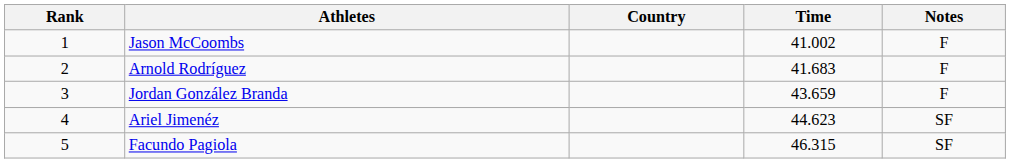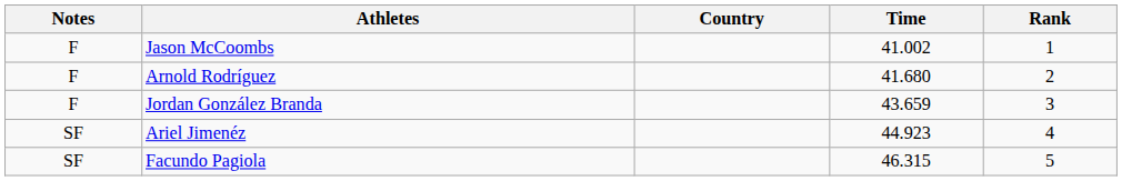columns swapped: Rank <-> Notes
Arnold Rodríguez | Time: 41.683 -> 41.680
Ariel Jimenéz | Time: 44.623 -> 44.923
